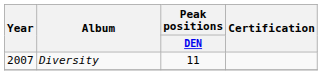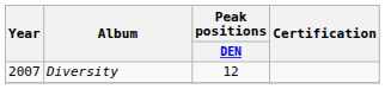Diversity | Peak positions / DEN: 11 -> 12
